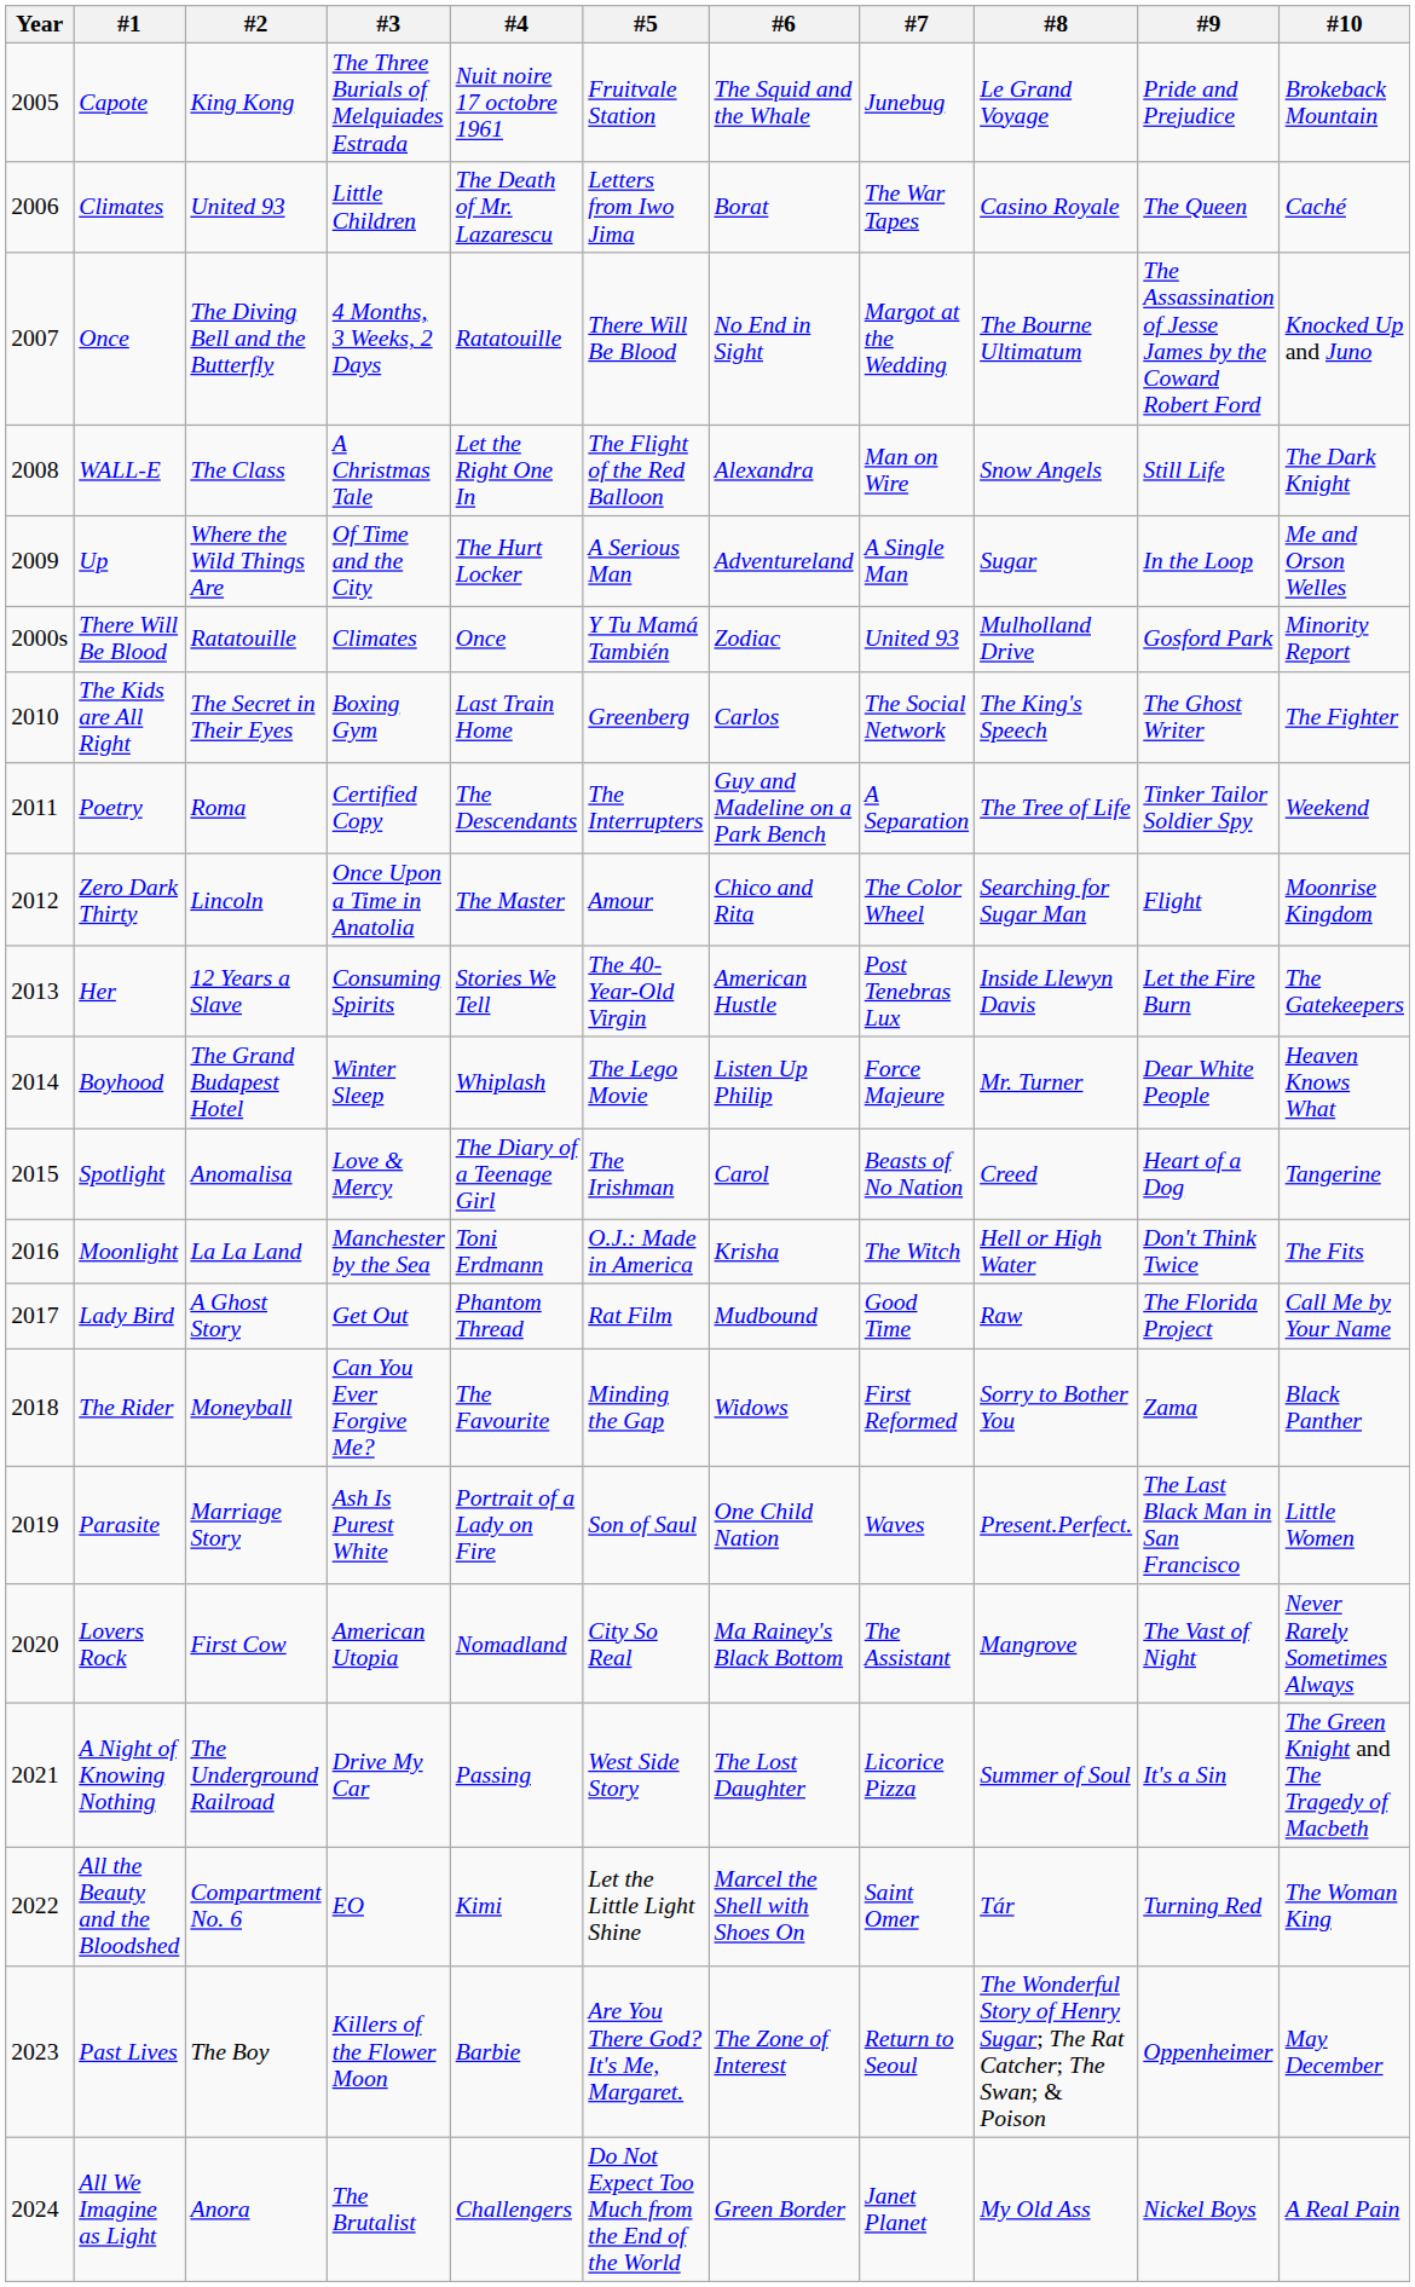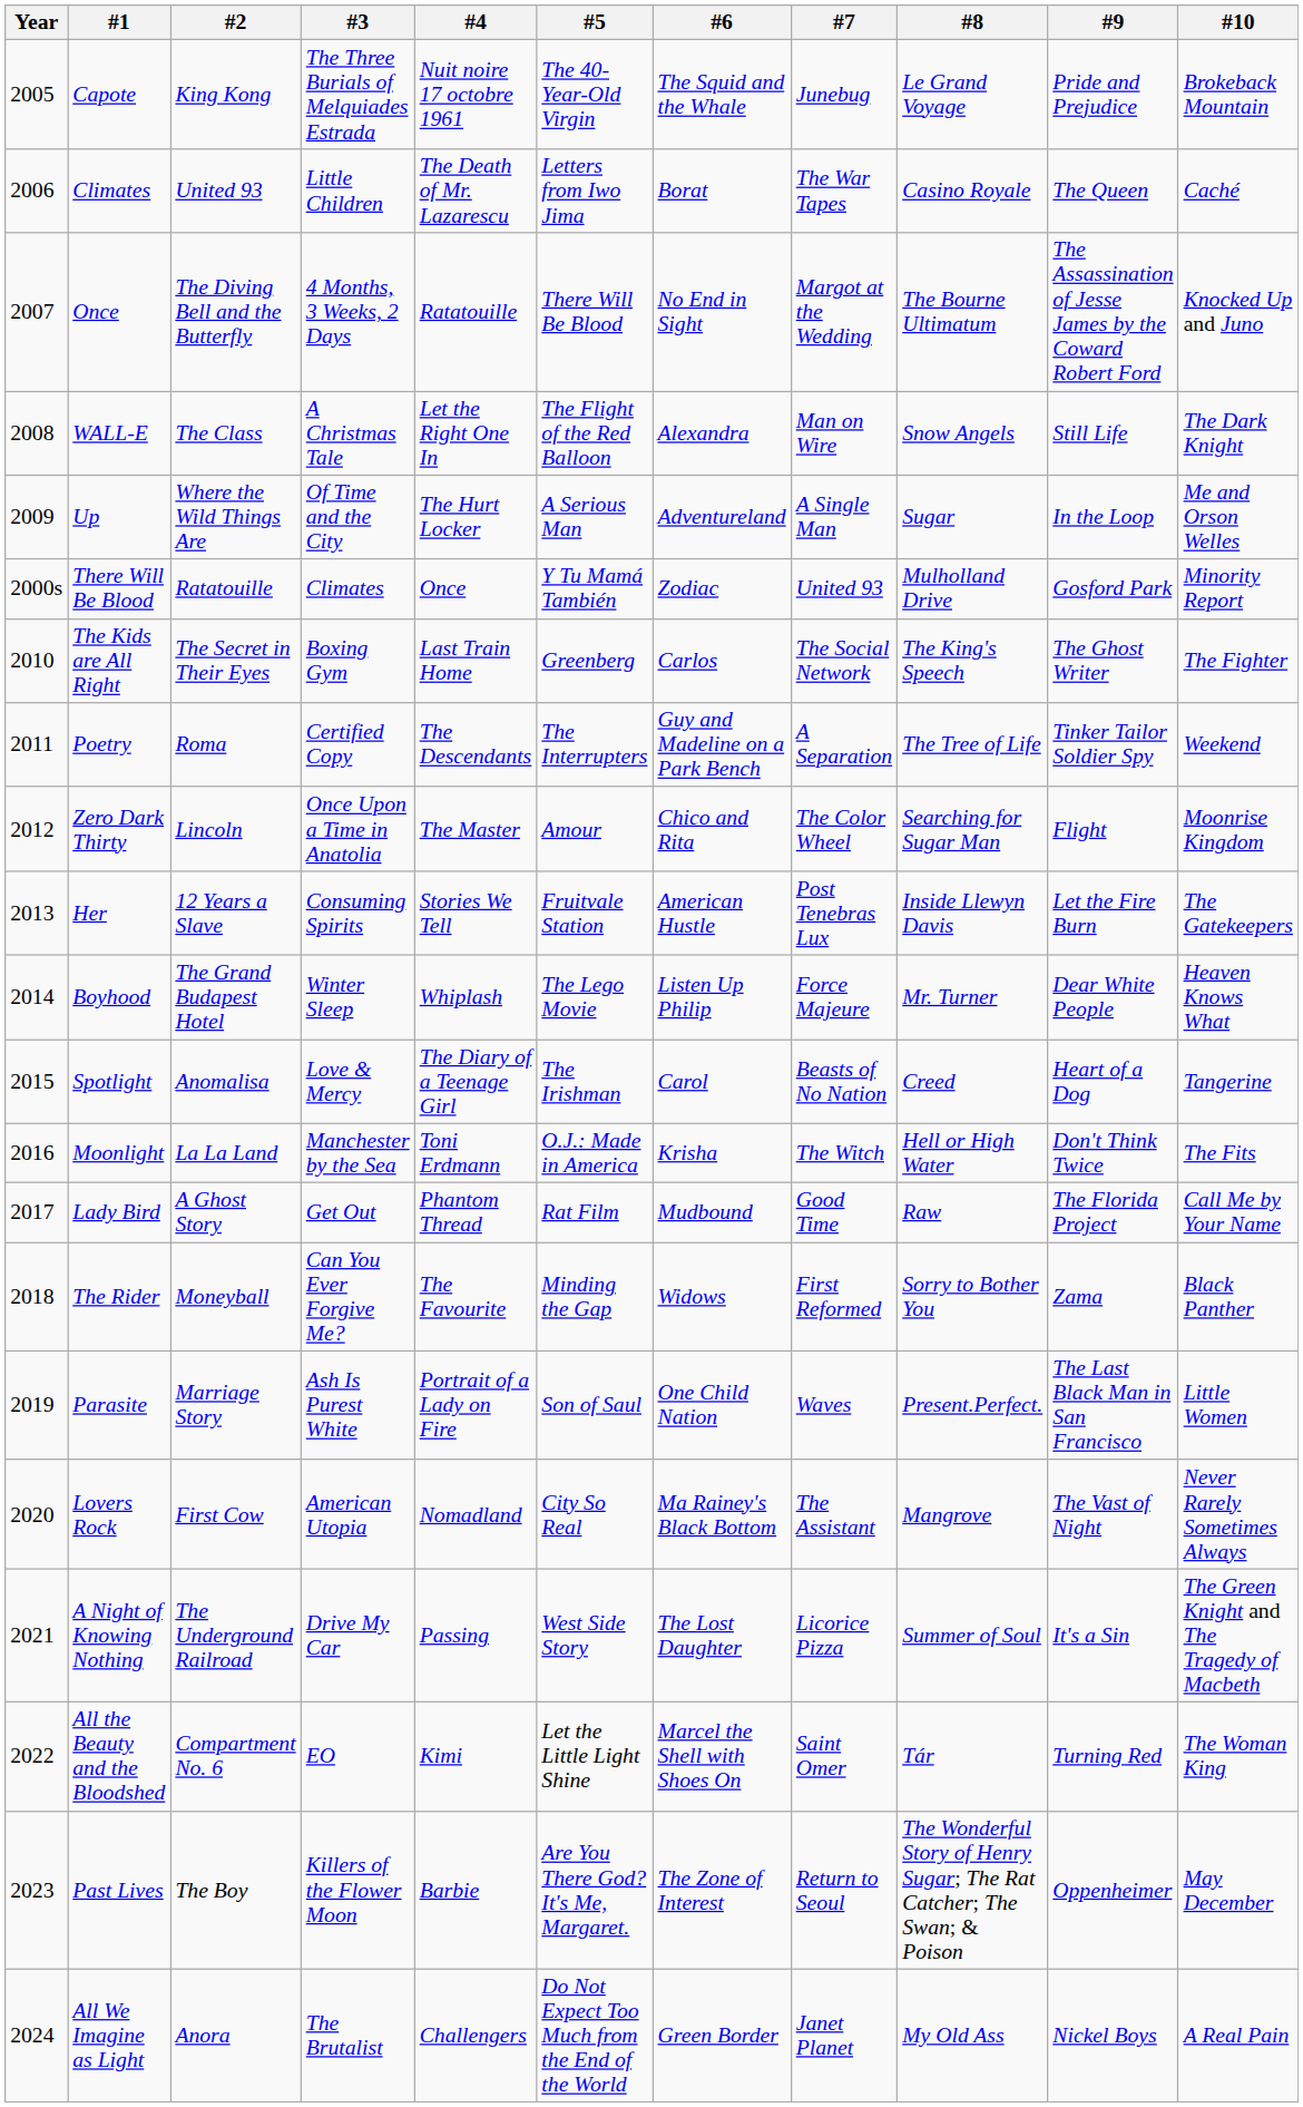Capote | #5: Fruitvale Station -> The 40-Year-Old Virgin
Her | #5: The 40-Year-Old Virgin -> Fruitvale Station
